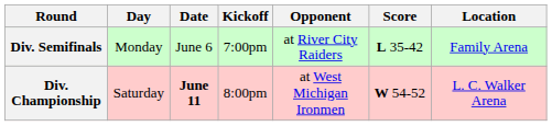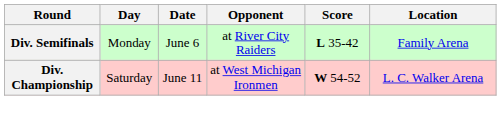- column: Kickoff | 7:00pm | 8:00pm
Div. Championship | Date: bold -> normal
